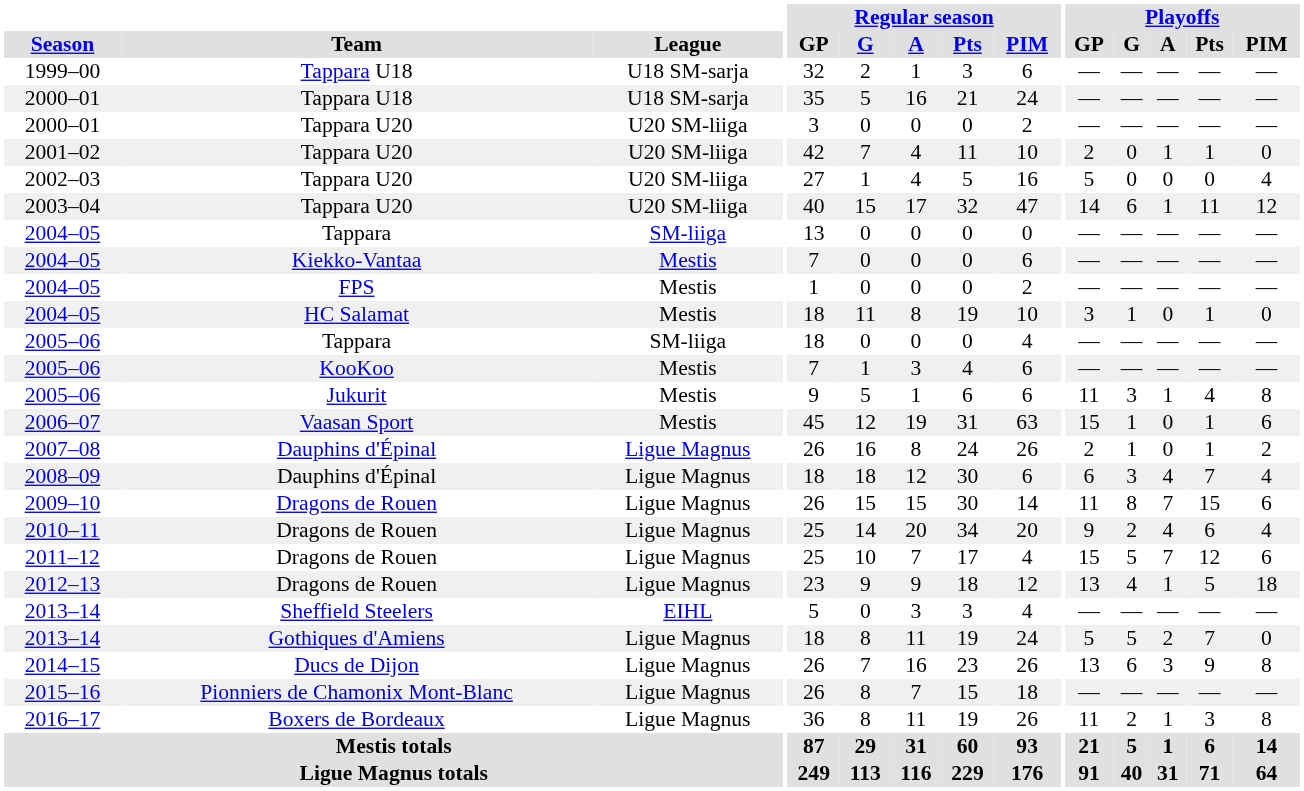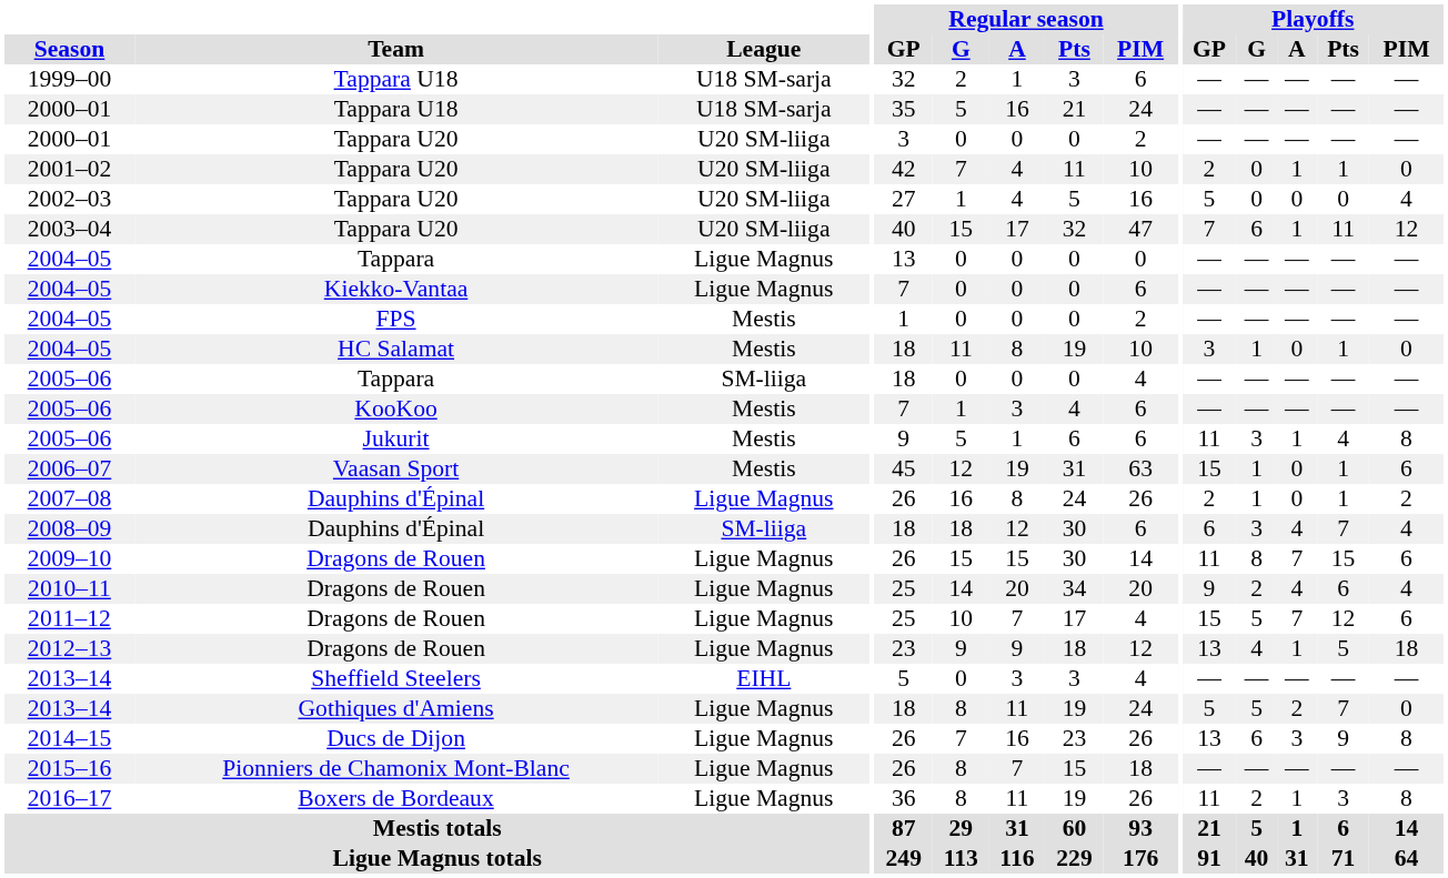2003–04 | Playoffs / GP: 14 -> 7
2004–05 / Tappara | League: SM-liiga -> Ligue Magnus
2004–05 / Kiekko-Vantaa | League: Mestis -> Ligue Magnus
2008–09 | League: Ligue Magnus -> SM-liiga
